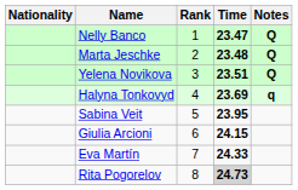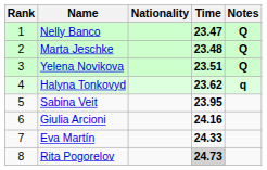columns swapped: Rank <-> Nationality
Halyna Tonkovyd | Time: 23.69 -> 23.62
Giulia Arcioni | Time: 24.15 -> 24.16
